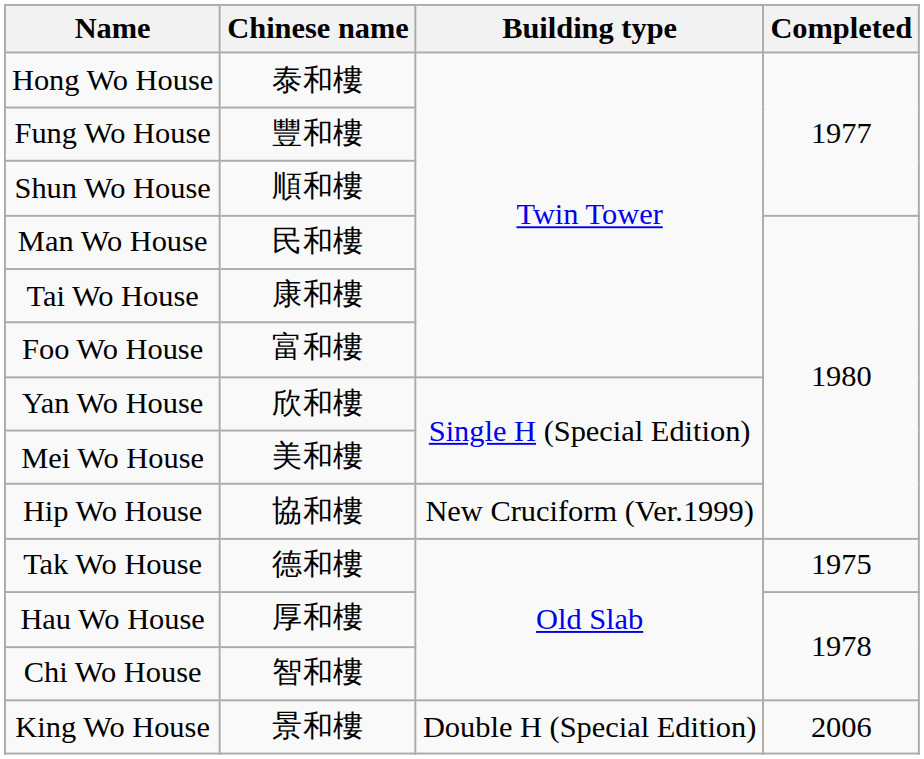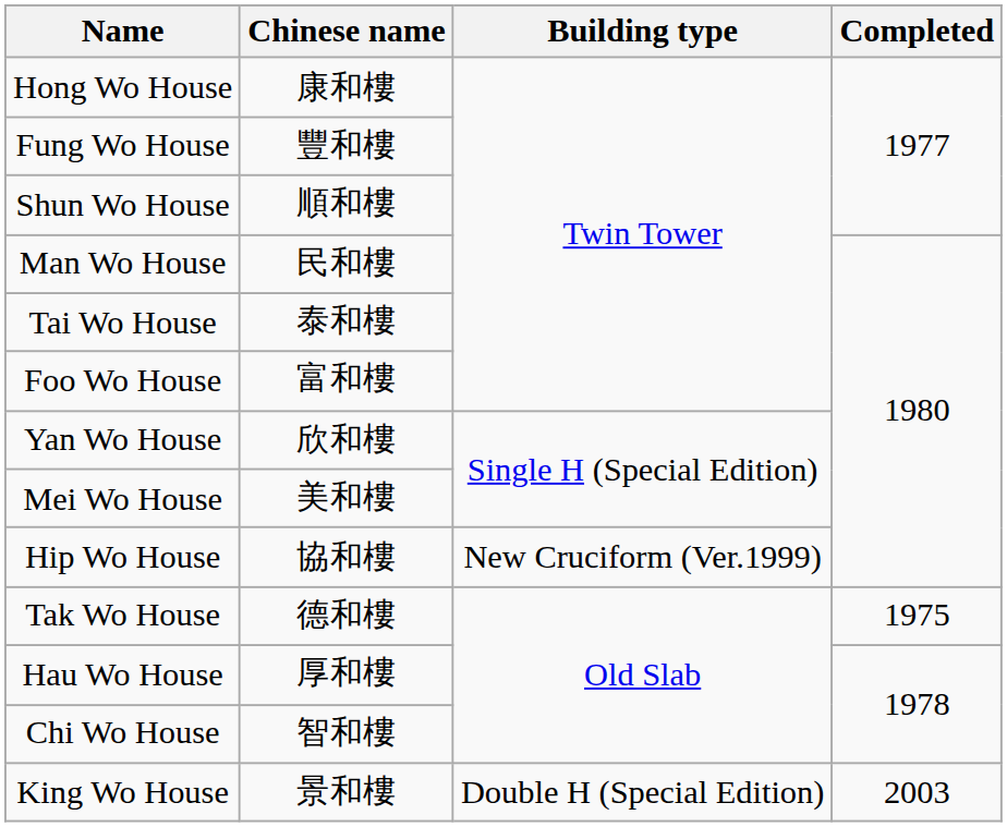Hong Wo House | Chinese name: 泰和樓 -> 康和樓
Tai Wo House | Chinese name: 康和樓 -> 泰和樓
King Wo House | Completed: 2006 -> 2003
